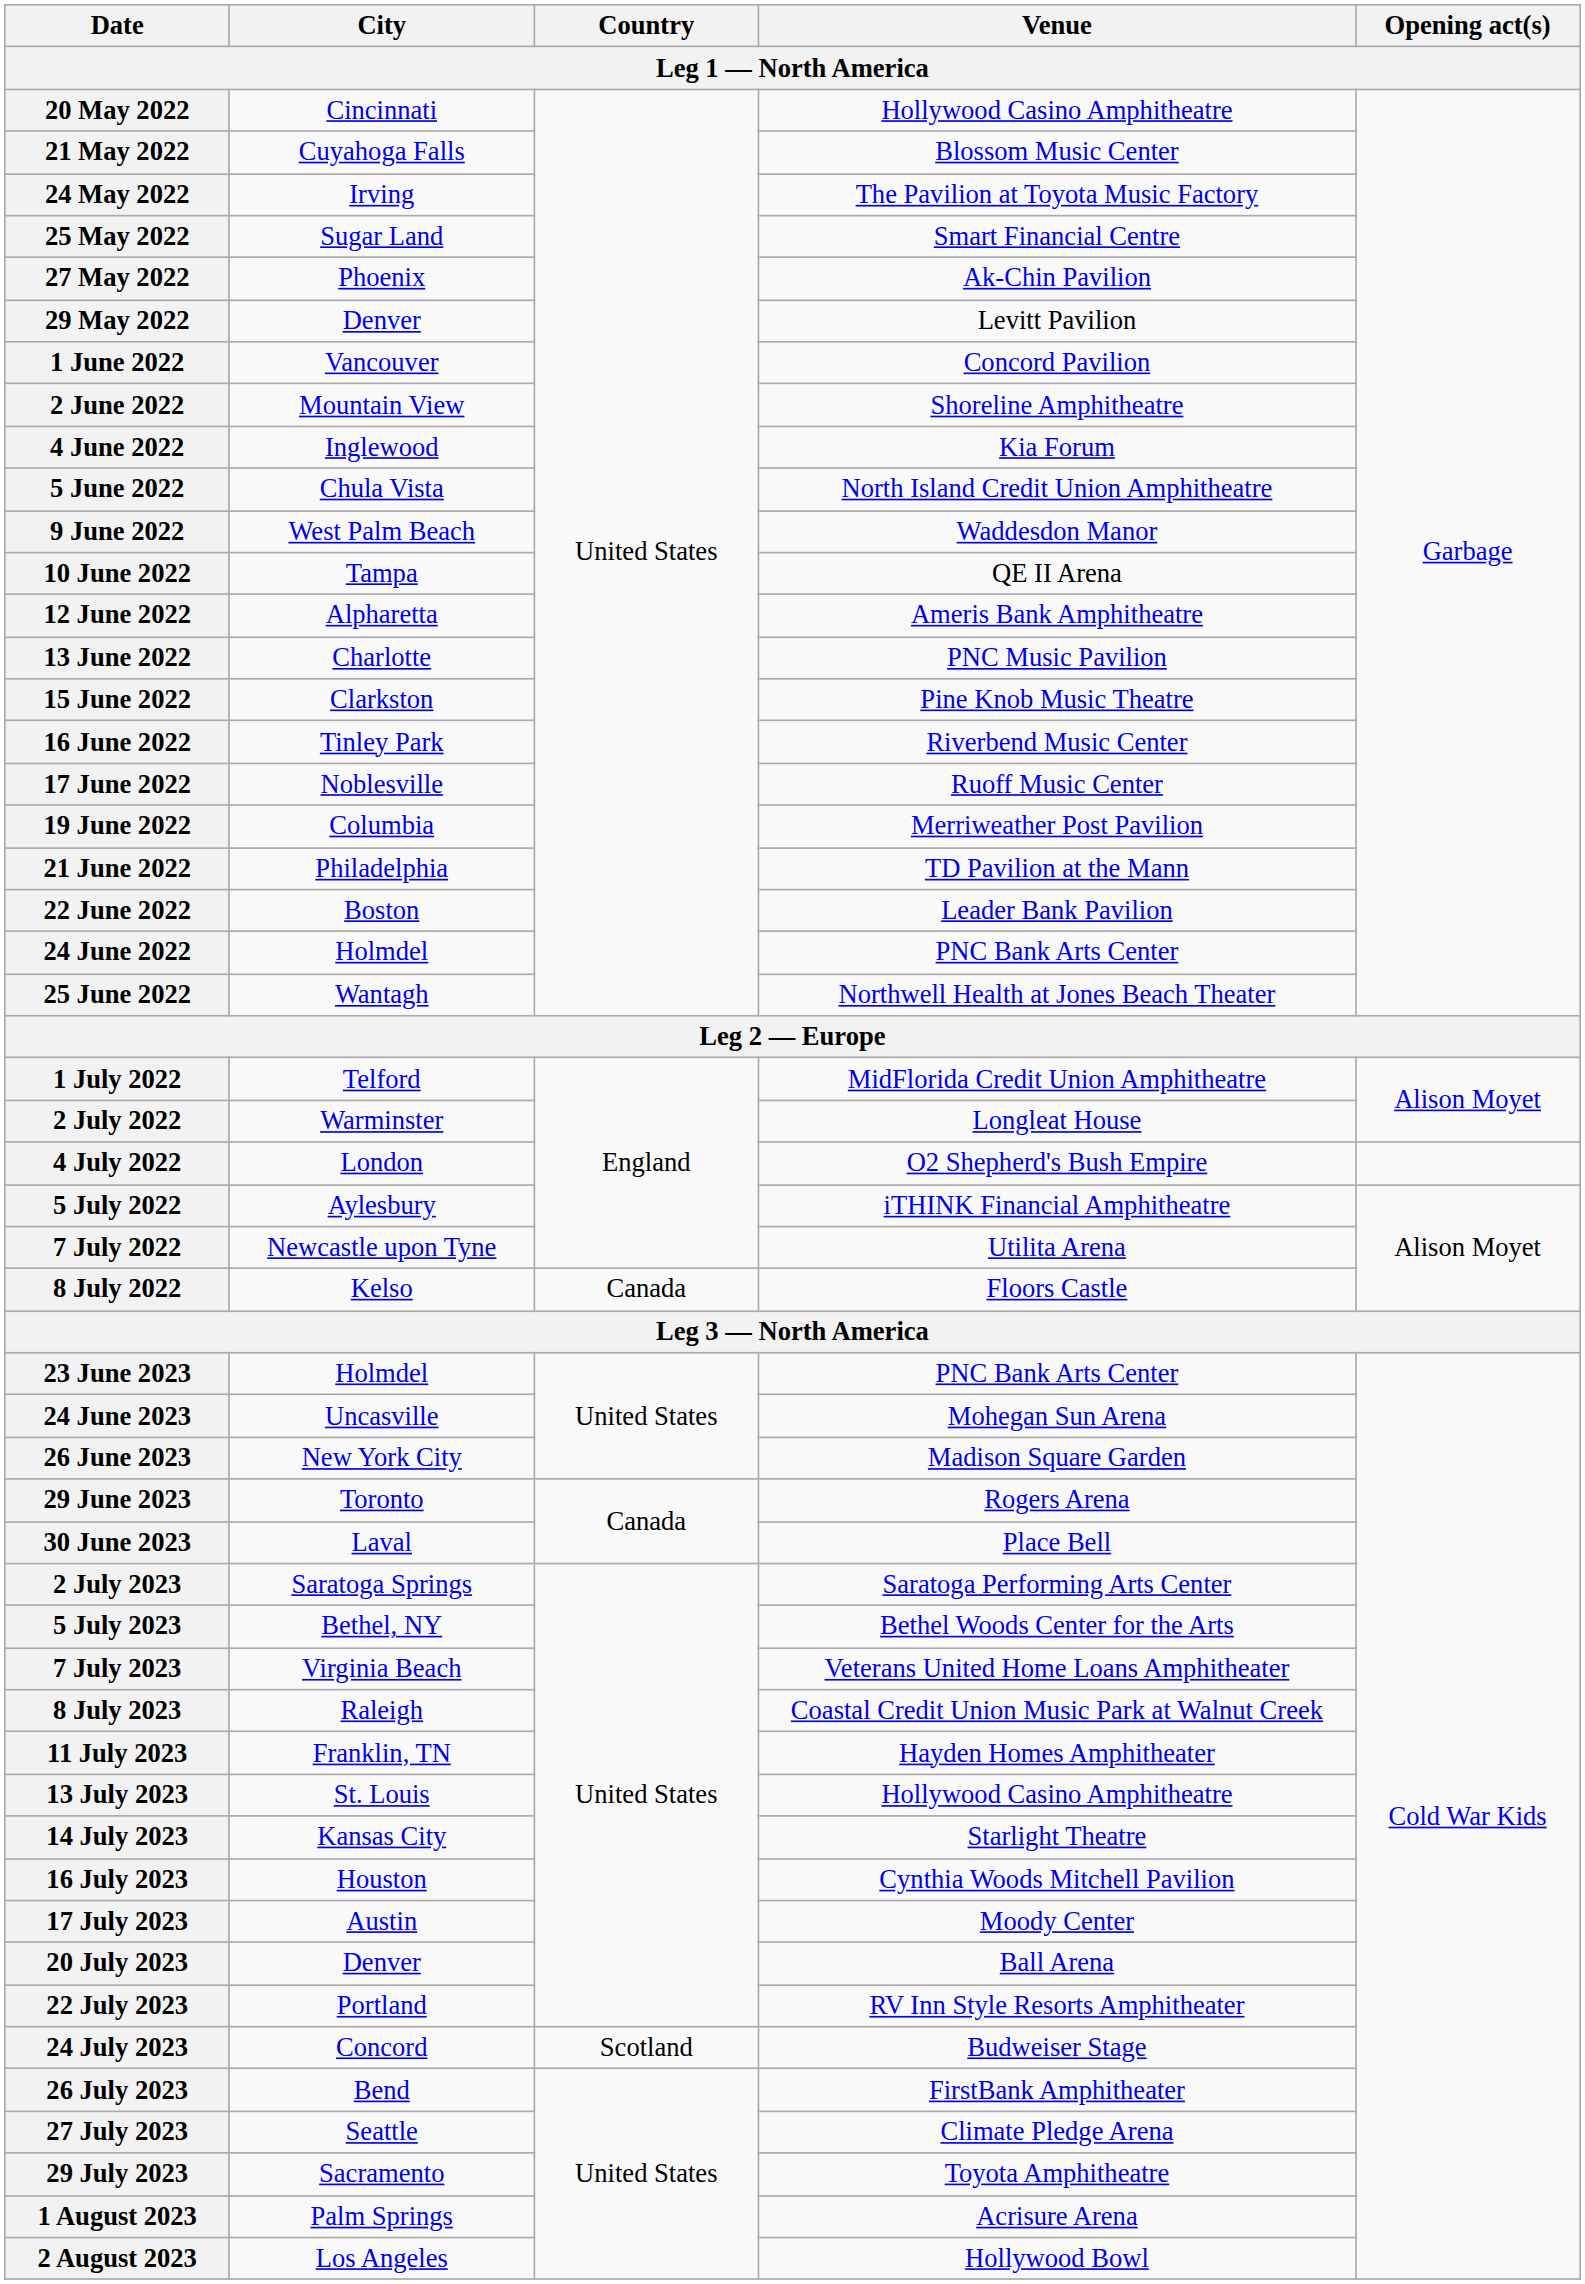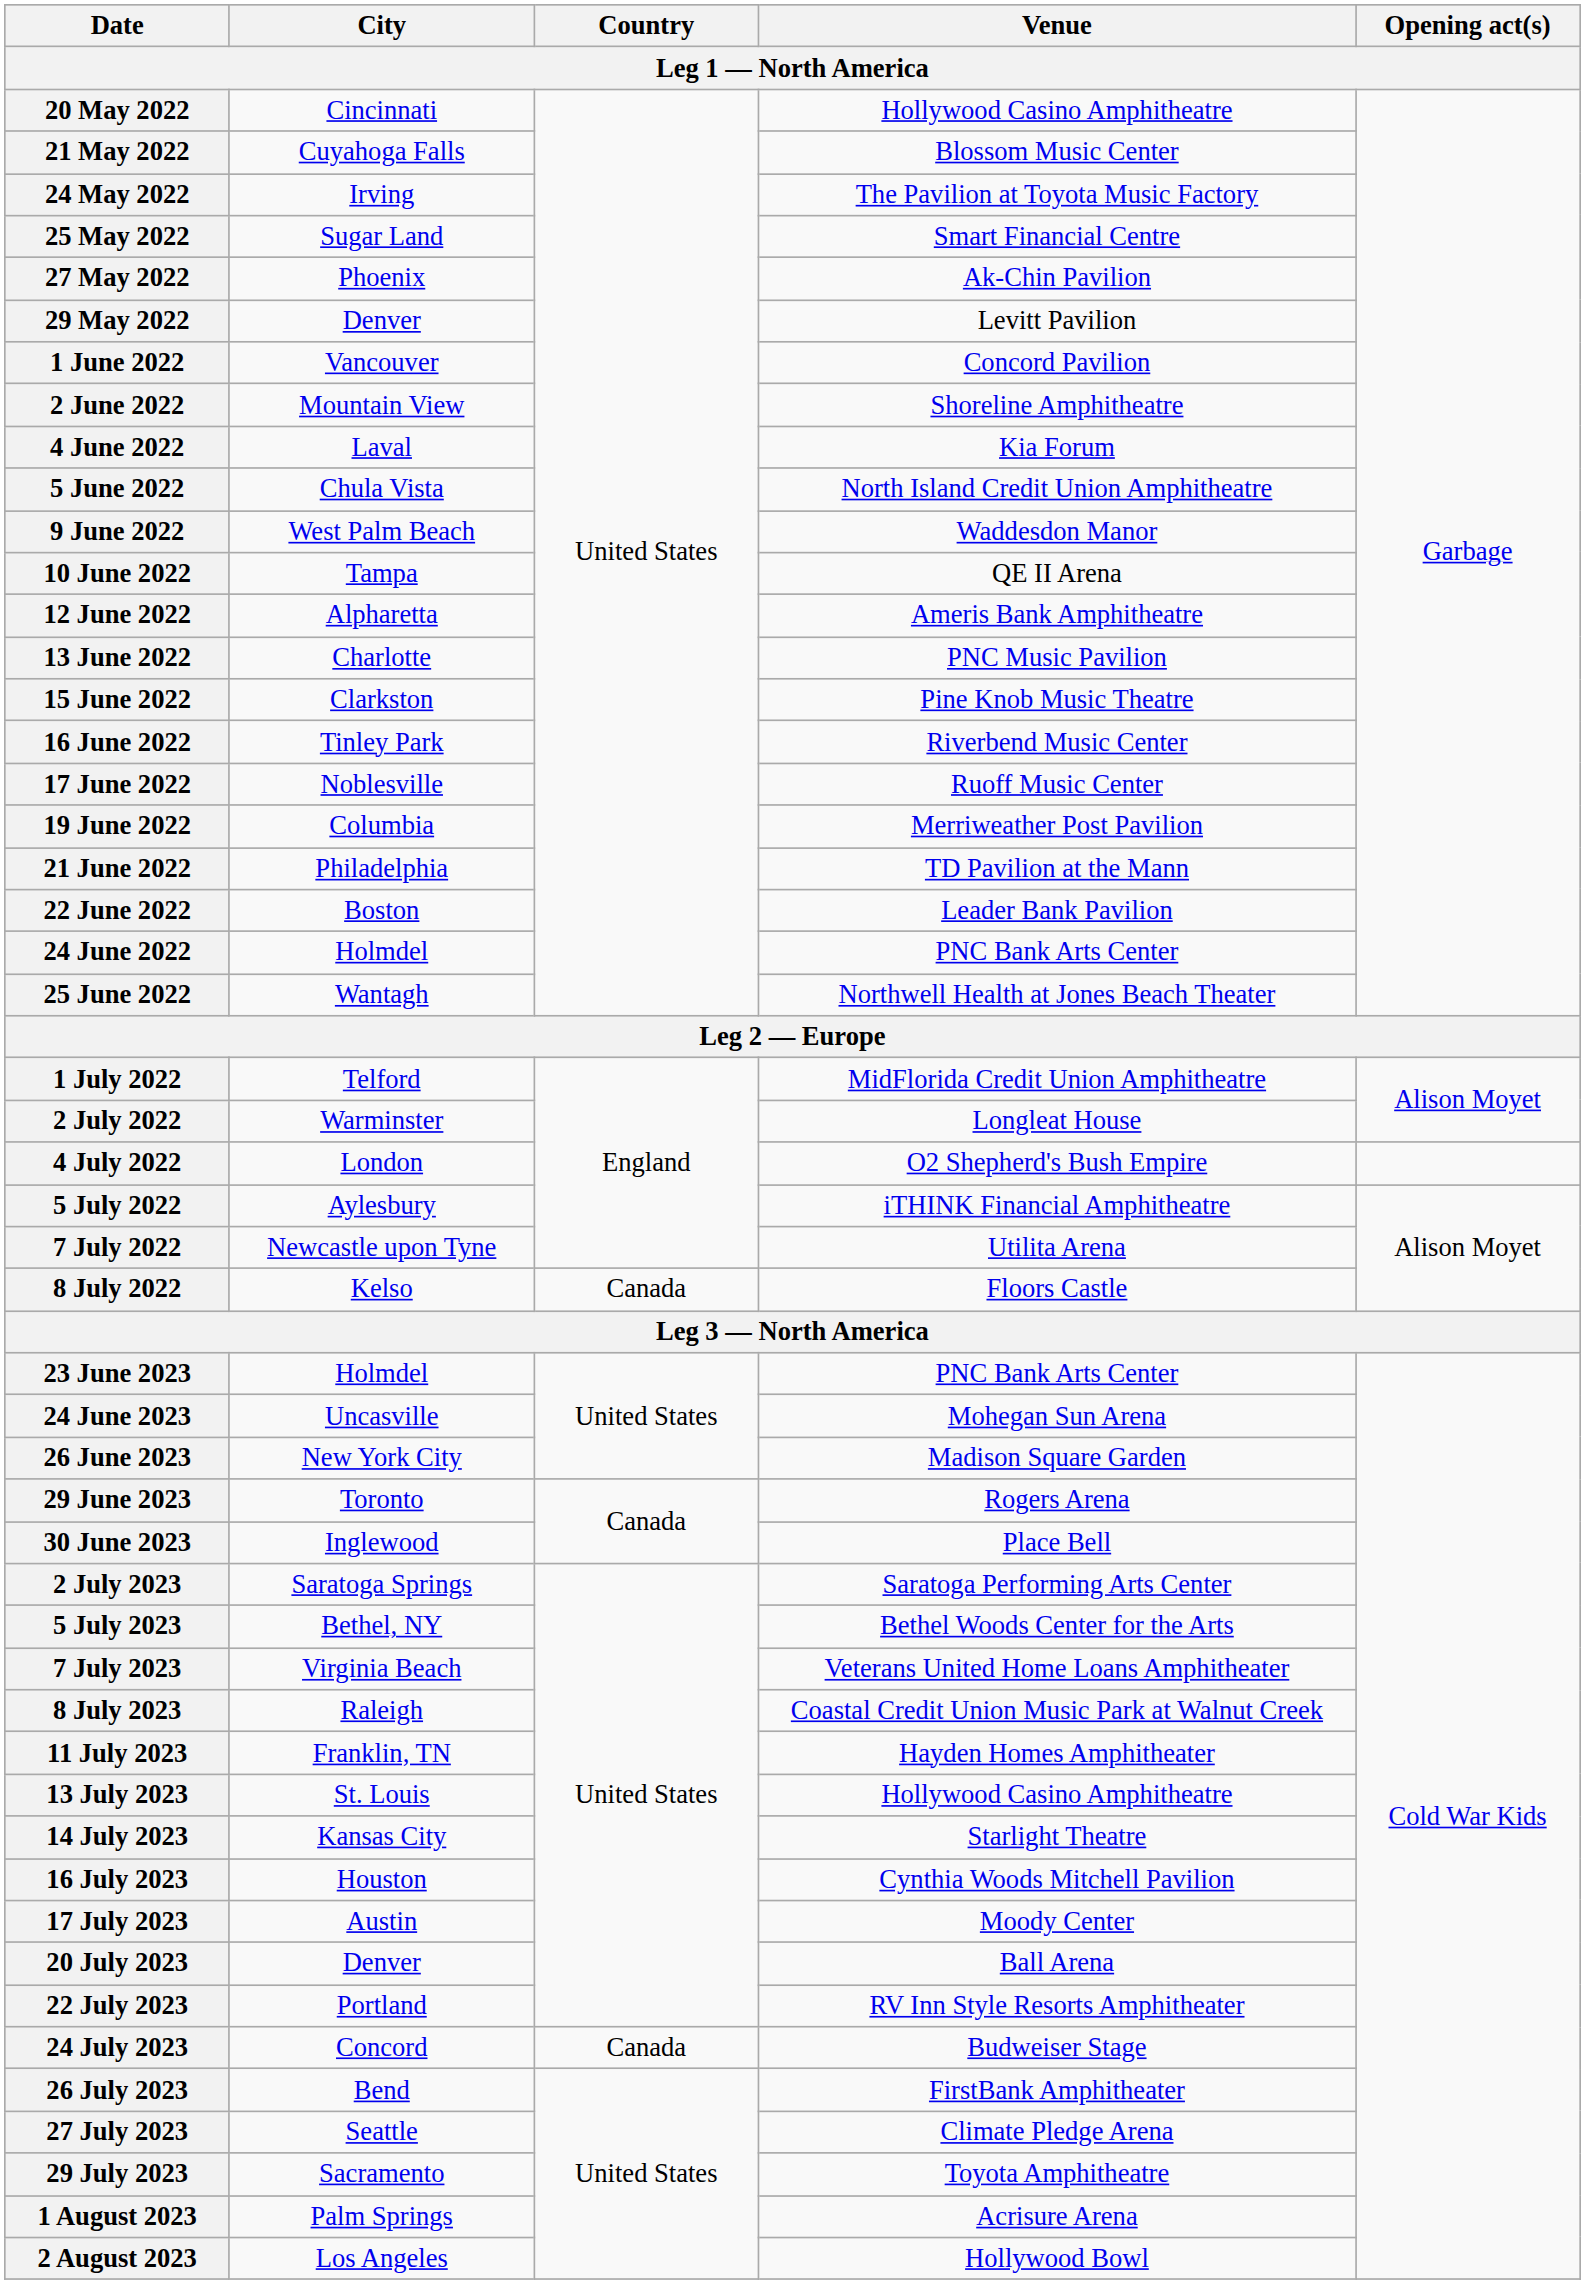4 June 2022 | City: Inglewood -> Laval
30 June 2023 | City: Laval -> Inglewood
24 July 2023 | Country: Scotland -> Canada
